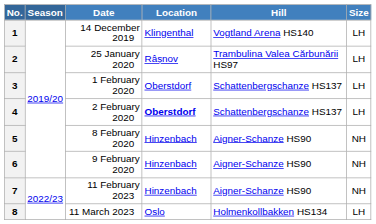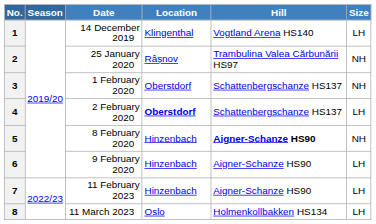2 | Size: LH -> NH
3 | Size: LH -> NH
5 | Hill: normal -> bold
6 | Size: NH -> LH
7 | Size: NH -> LH
